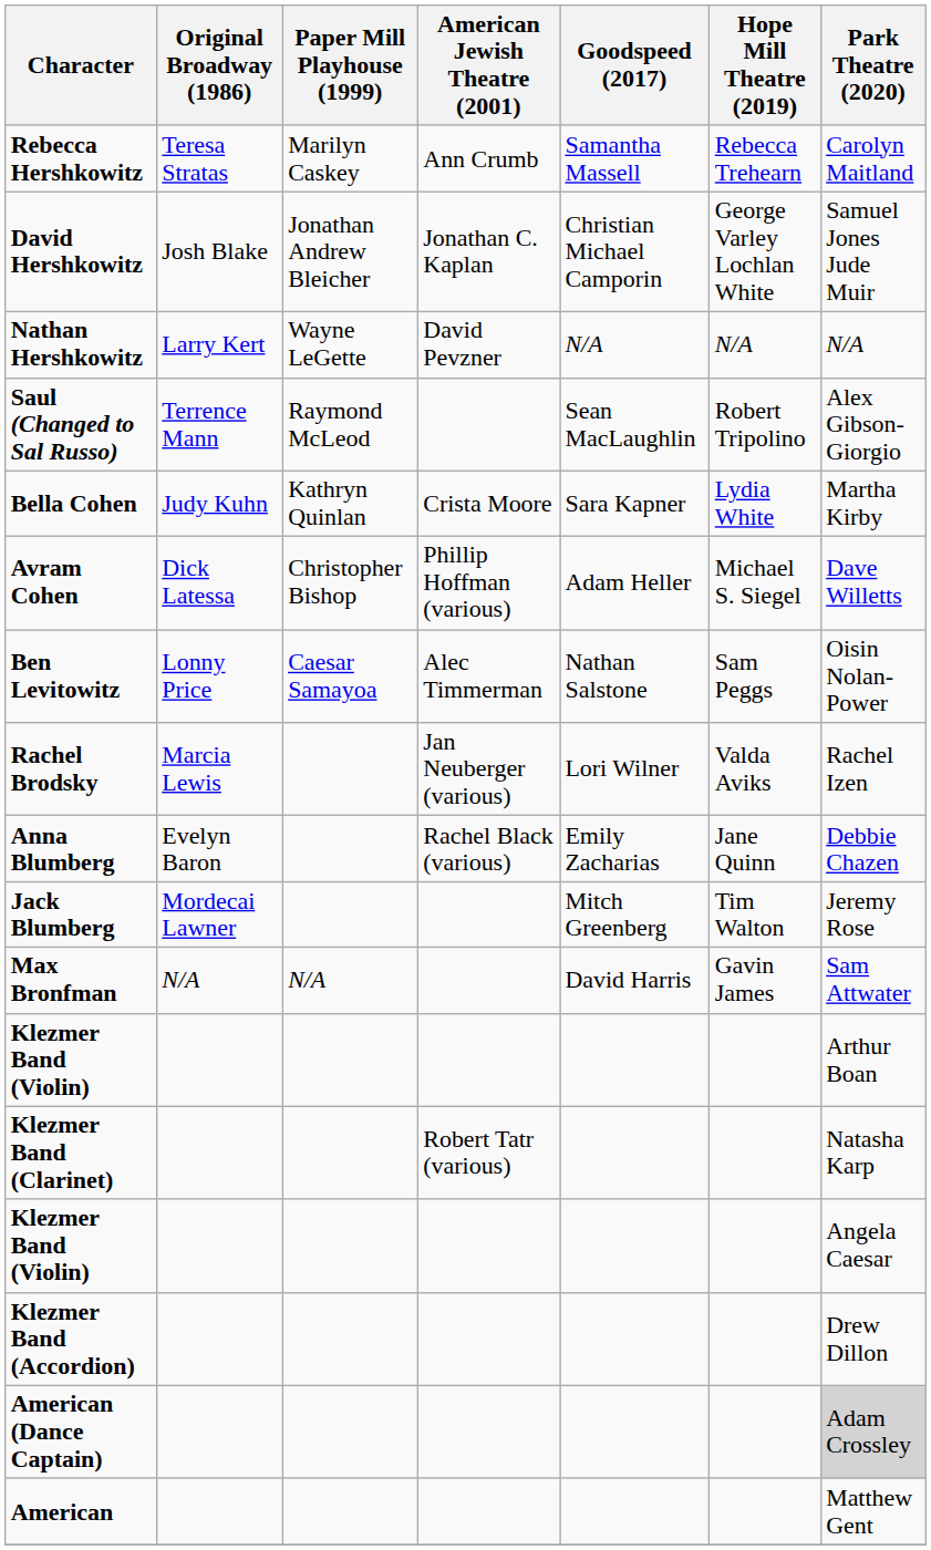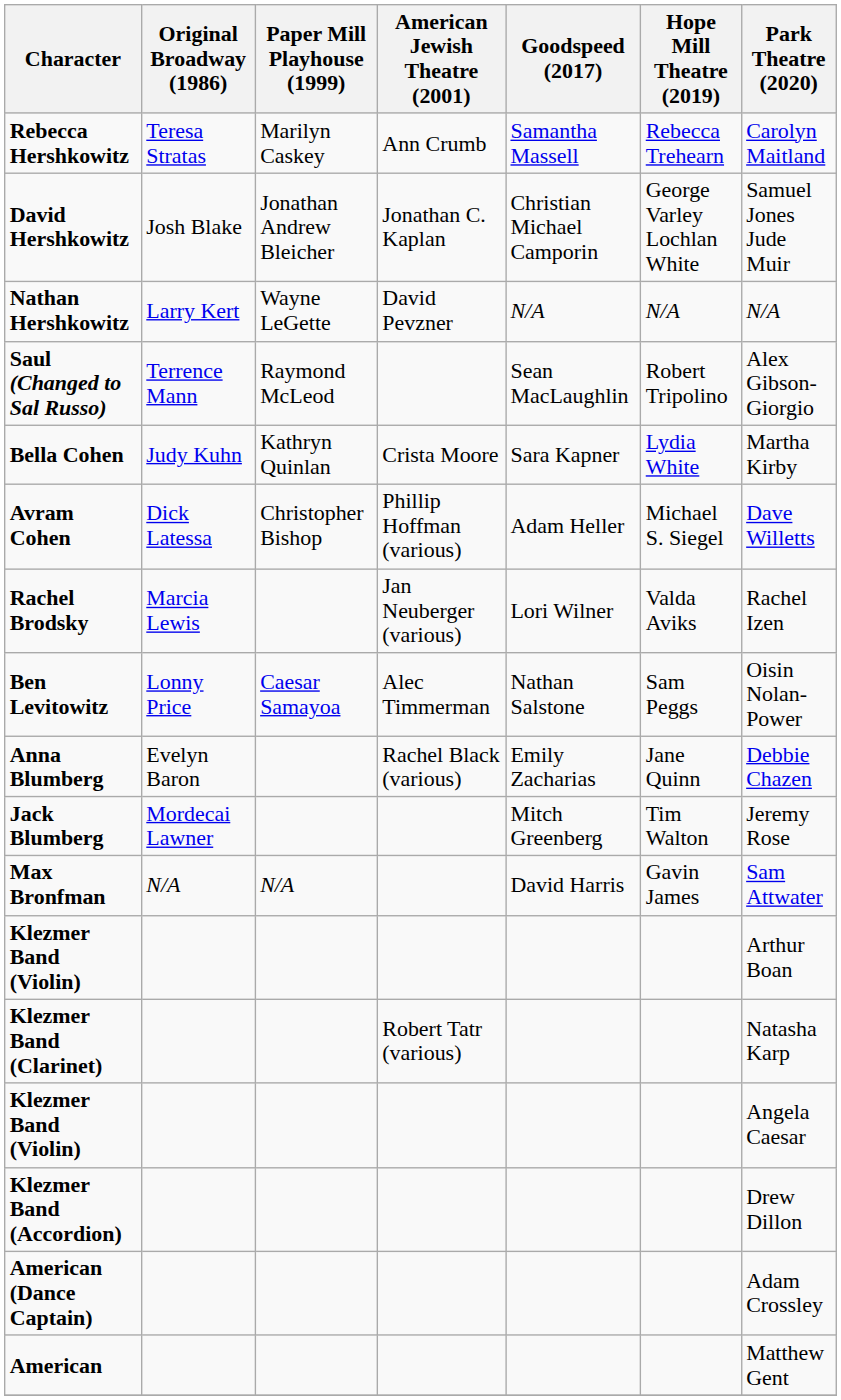rows swapped: Ben Levitowitz <-> Rachel Brodsky
American (Dance Captain) | Park Theatre (2020): lightgrey background -> no background
